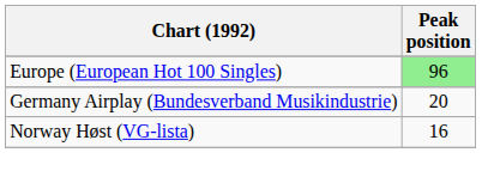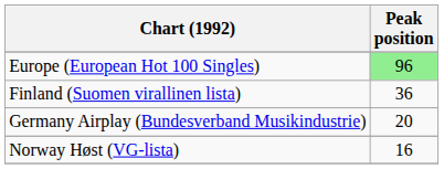+ row: Finland (Suomen virallinen lista) | 36
